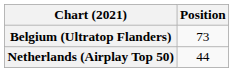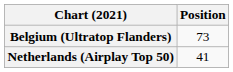Netherlands (Airplay Top 50) | Position: 44 -> 41
